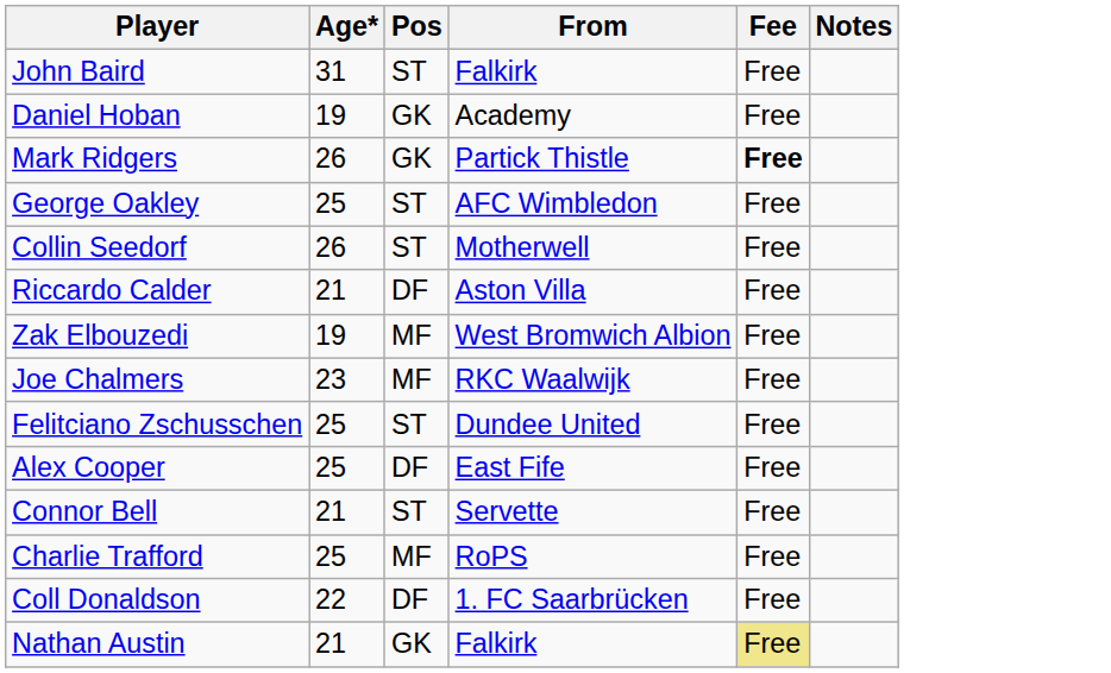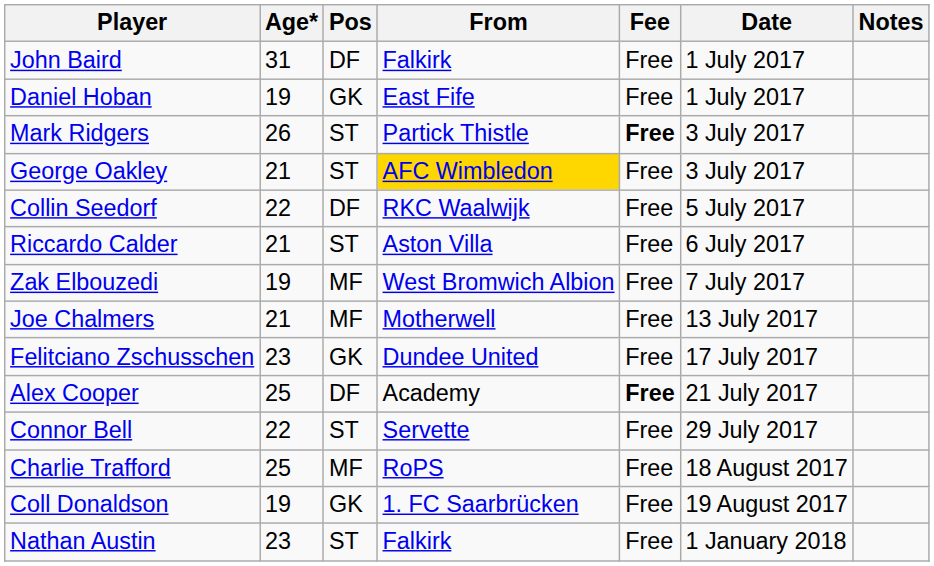+ column: Date | 1 July 2017 | 1 July 2017 | 3 July 2017 | 3 July 2017 | 5 July 2017 | 6 July 2017 | 7 July 2017 | 13 July 2017 | 17 July 2017 | 21 July 2017 | 29 July 2017 | 18 August 2017 | 19 August 2017 | 1 January 2018
John Baird | Pos: ST -> DF
Daniel Hoban | From: Academy -> East Fife
Mark Ridgers | Pos: GK -> ST
George Oakley | Age*: 25 -> 21
George Oakley | From: no background -> gold background
Collin Seedorf | Age*: 26 -> 22
Collin Seedorf | Pos: ST -> DF
Collin Seedorf | From: Motherwell -> RKC Waalwijk
Riccardo Calder | Pos: DF -> ST
Joe Chalmers | Age*: 23 -> 21
Joe Chalmers | From: RKC Waalwijk -> Motherwell
Felitciano Zschusschen | Age*: 25 -> 23
Felitciano Zschusschen | Pos: ST -> GK
Alex Cooper | From: East Fife -> Academy
Alex Cooper | Fee: normal -> bold
Connor Bell | Age*: 21 -> 22
Coll Donaldson | Age*: 22 -> 19
Coll Donaldson | Pos: DF -> GK
Nathan Austin | Age*: 21 -> 23
Nathan Austin | Pos: GK -> ST
Nathan Austin | Fee: khaki background -> no background
